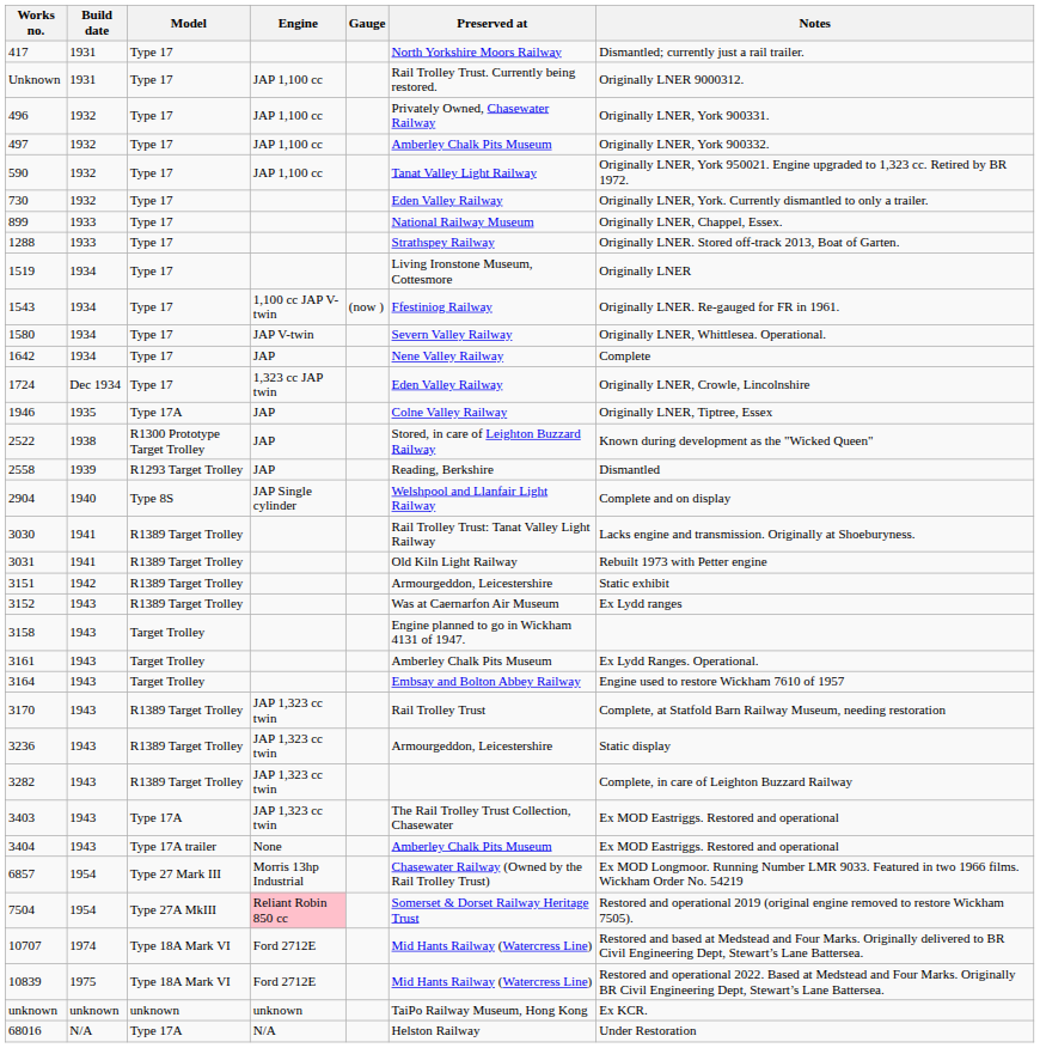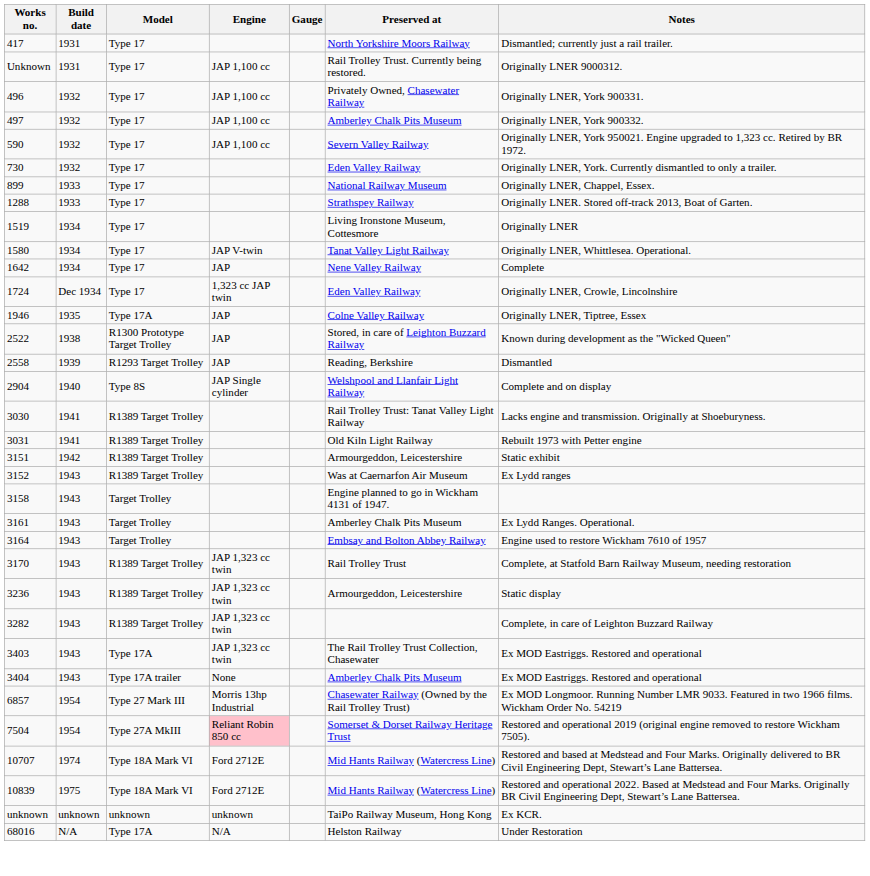590 | Preserved at: Tanat Valley Light Railway -> Severn Valley Railway
- row: 1543 | 1934 | Type 17 | 1,100 cc JAP V-twin | (now ) | Ffestiniog Railway | Originally LNER. Re-gauged for FR in 1961.
1580 | Preserved at: Severn Valley Railway -> Tanat Valley Light Railway
